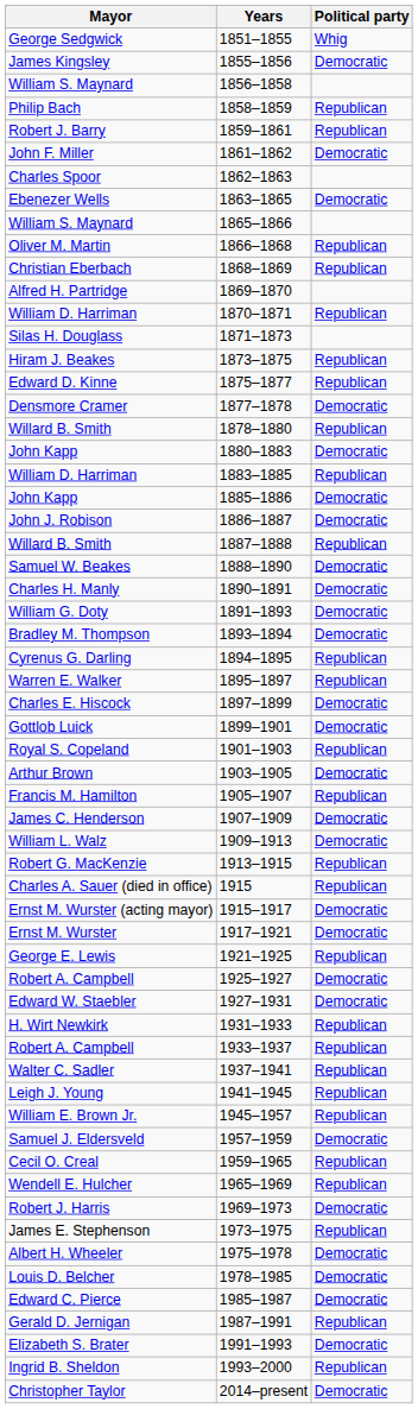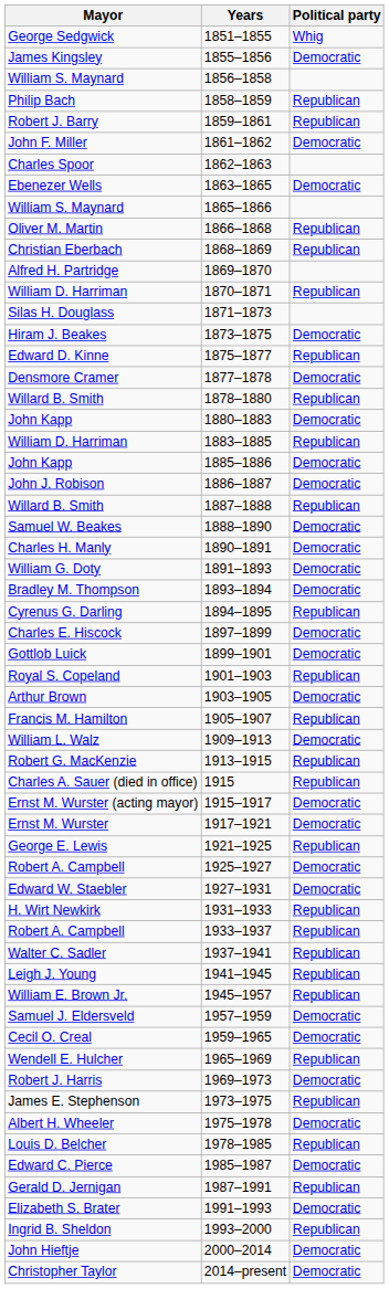Hiram J. Beakes | Political party: Republican -> Democratic
- row: Warren E. Walker | 1895–1897 | Republican
- row: James C. Henderson | 1907–1909 | Democratic
Cecil O. Creal | Political party: Republican -> Democratic
Louis D. Belcher | Political party: Democratic -> Republican
+ row: John Hieftje | 2000–2014 | Democratic
